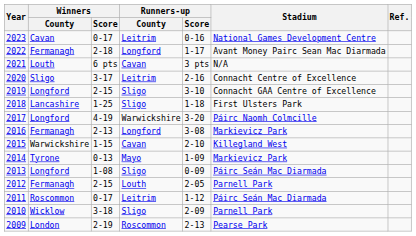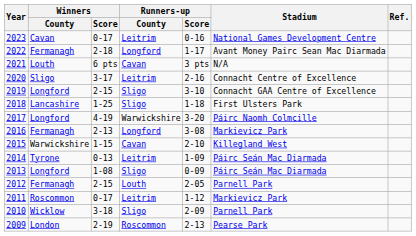2014 | Runners-up / County: Mayo -> Leitrim
2014 | Stadium: Markievicz Park -> Páirc Seán Mac Diarmada
2011 | Stadium: Páirc Seán Mac Diarmada -> Markievicz Park
